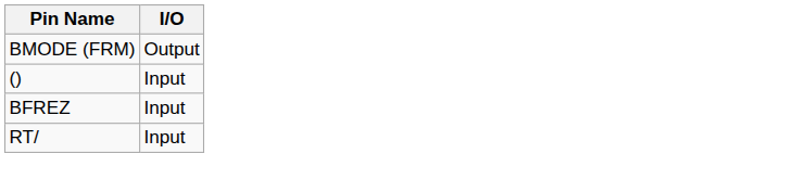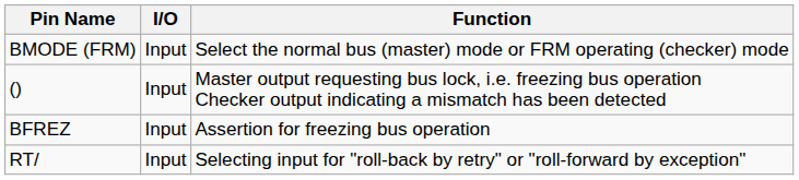+ column: Function | Select the normal bus (master) mode or FRM operating (checker) mode | Master output requesting bus lock, i.e. freezing bus operation Checker output indicating a mismatch has been detected | Assertion for freezing bus operation | Selecting input for "roll-back by retry" or "roll-forward by exception"
BMODE (FRM) | I/O: Output -> Input
